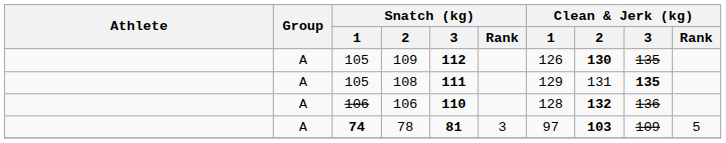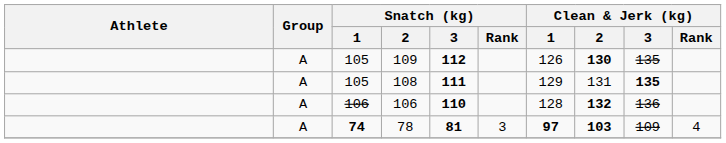78 | Clean & Jerk (kg) / 1: normal -> bold
78 | Clean & Jerk (kg) / Rank: 5 -> 4
